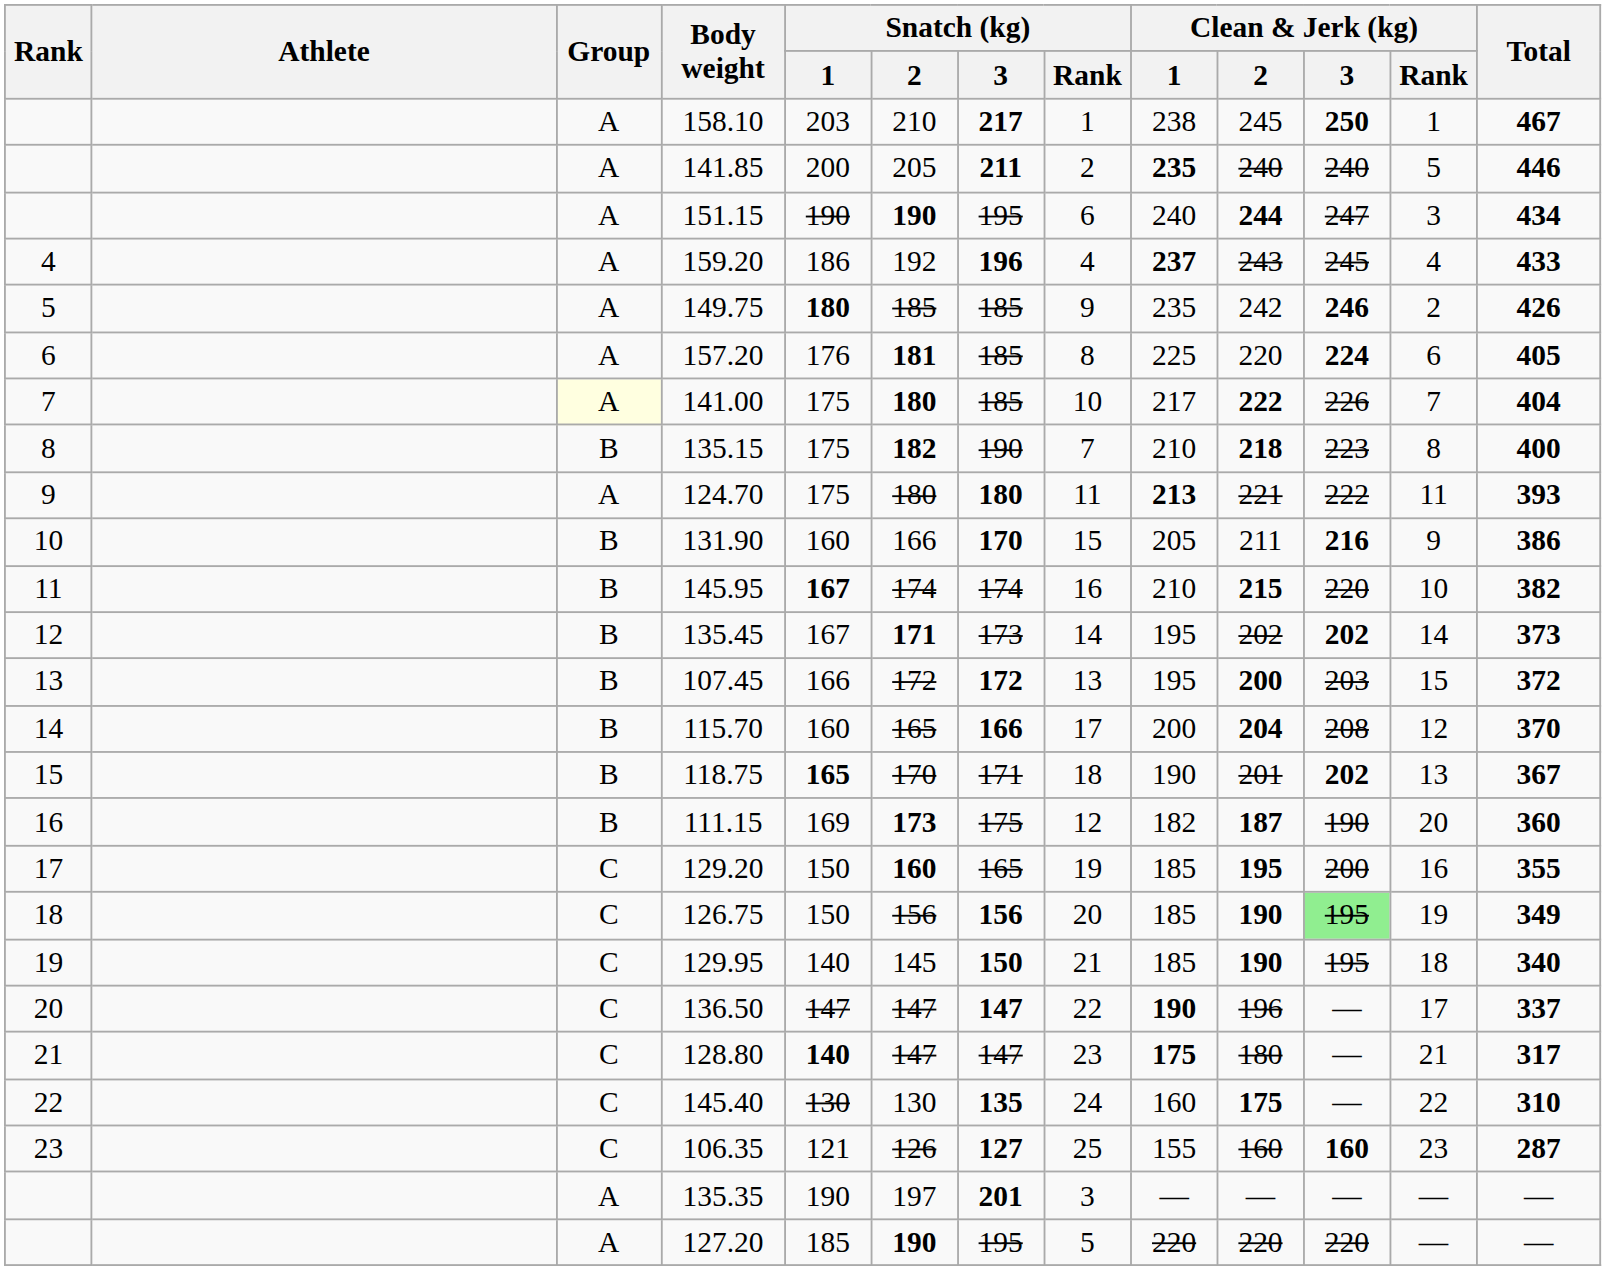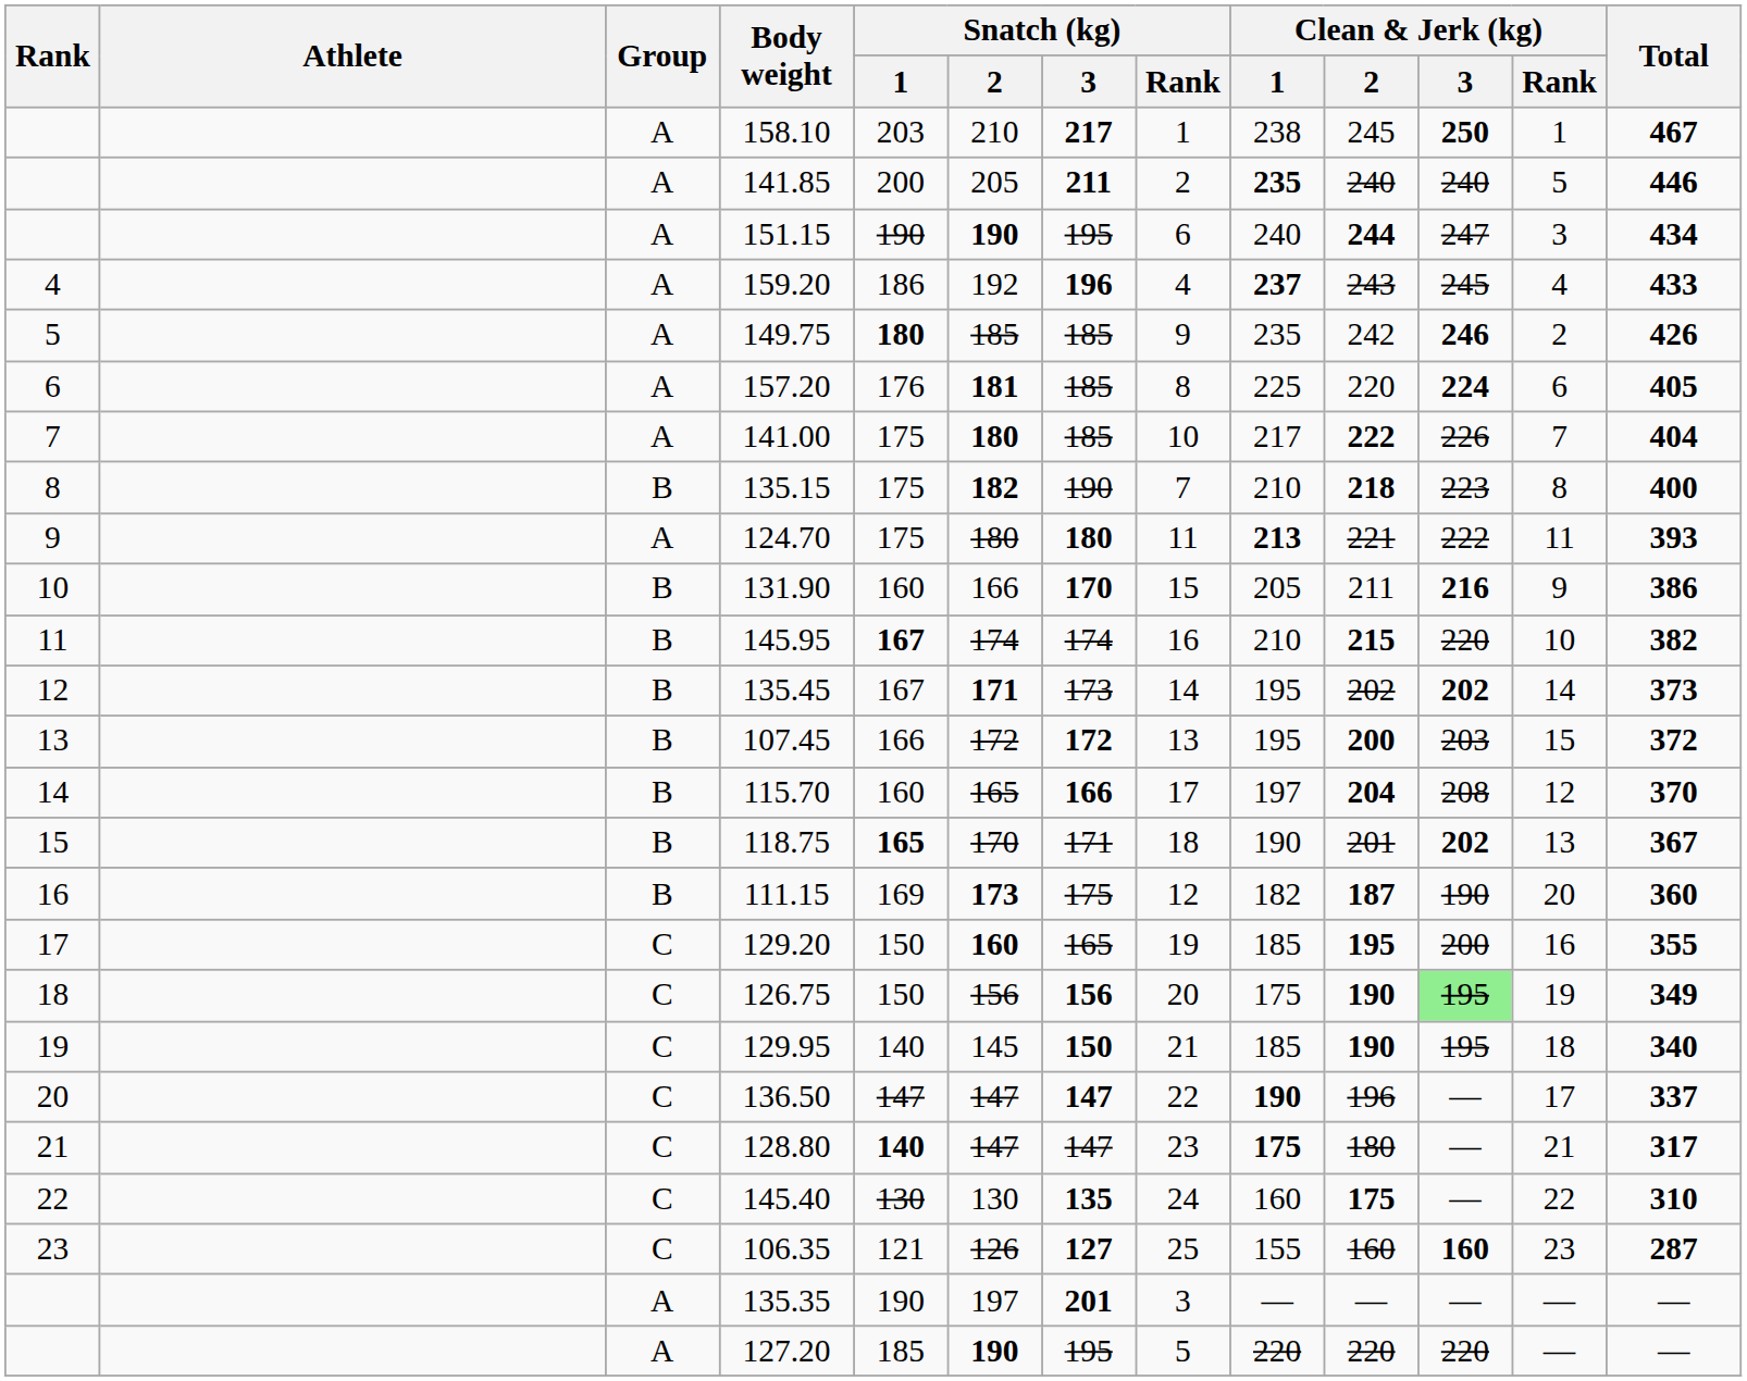141.00 | Group: lightyellow background -> no background
115.70 | Clean & Jerk (kg) / 1: 200 -> 197
126.75 | Clean & Jerk (kg) / 1: 185 -> 175
